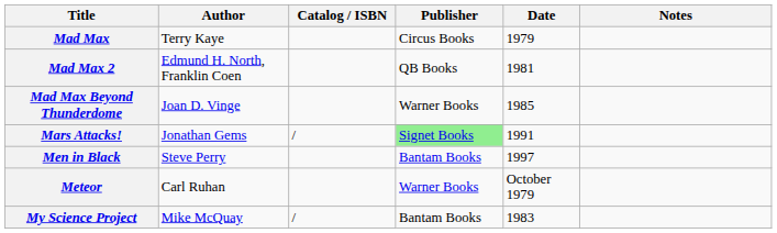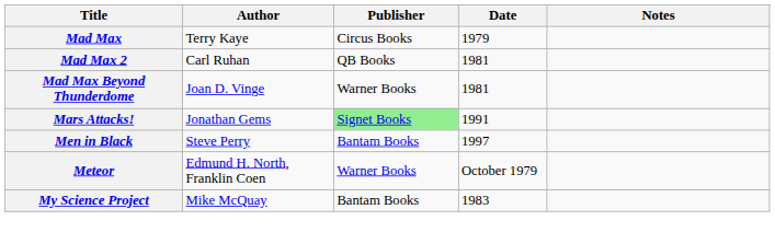- column: Catalog / ISBN | / | /
Mad Max 2 | Author: Edmund H. North, Franklin Coen -> Carl Ruhan
Mad Max Beyond Thunderdome | Date: 1985 -> 1981
Meteor | Author: Carl Ruhan -> Edmund H. North, Franklin Coen
